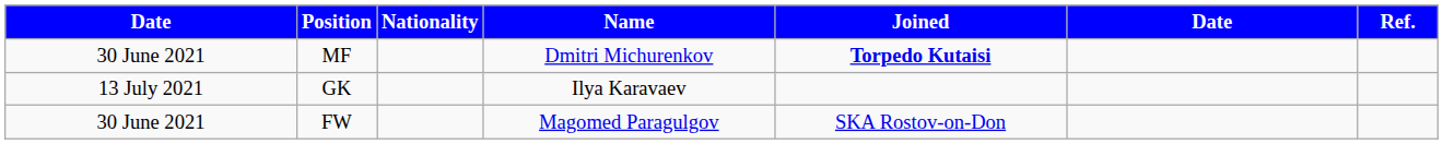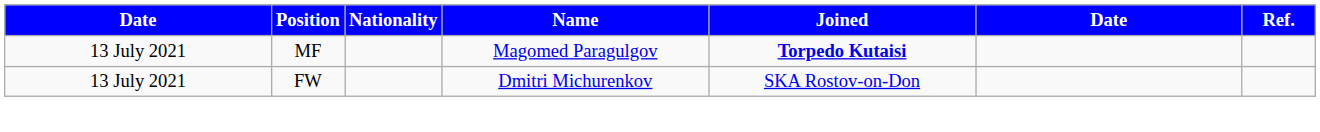MF | column 1: 30 June 2021 -> 13 July 2021
MF | Name: Dmitri Michurenkov -> Magomed Paragulgov
- row: 13 July 2021 | GK | Ilya Karavaev
FW | column 1: 30 June 2021 -> 13 July 2021
FW | Name: Magomed Paragulgov -> Dmitri Michurenkov
